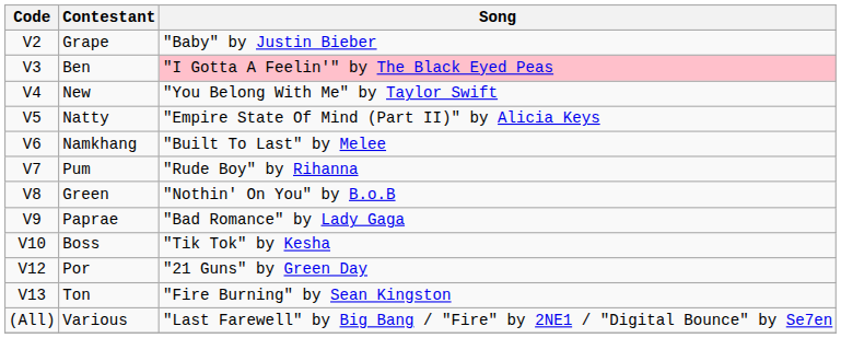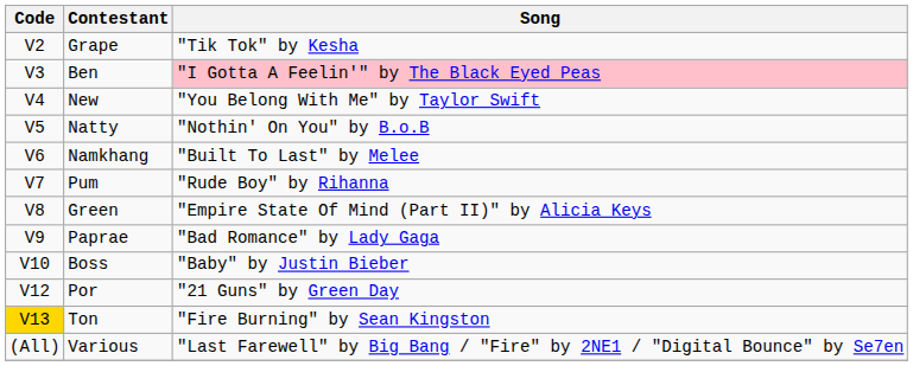Grape | Song: "Baby" by Justin Bieber -> "Tik Tok" by Kesha
Natty | Song: "Empire State Of Mind (Part II)" by Alicia Keys -> "Nothin' On You" by B.o.B
Green | Song: "Nothin' On You" by B.o.B -> "Empire State Of Mind (Part II)" by Alicia Keys
Boss | Song: "Tik Tok" by Kesha -> "Baby" by Justin Bieber
Ton | Code: no background -> gold background
